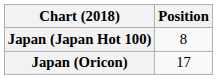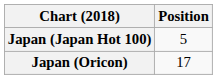Japan (Japan Hot 100) | Position: 8 -> 5
